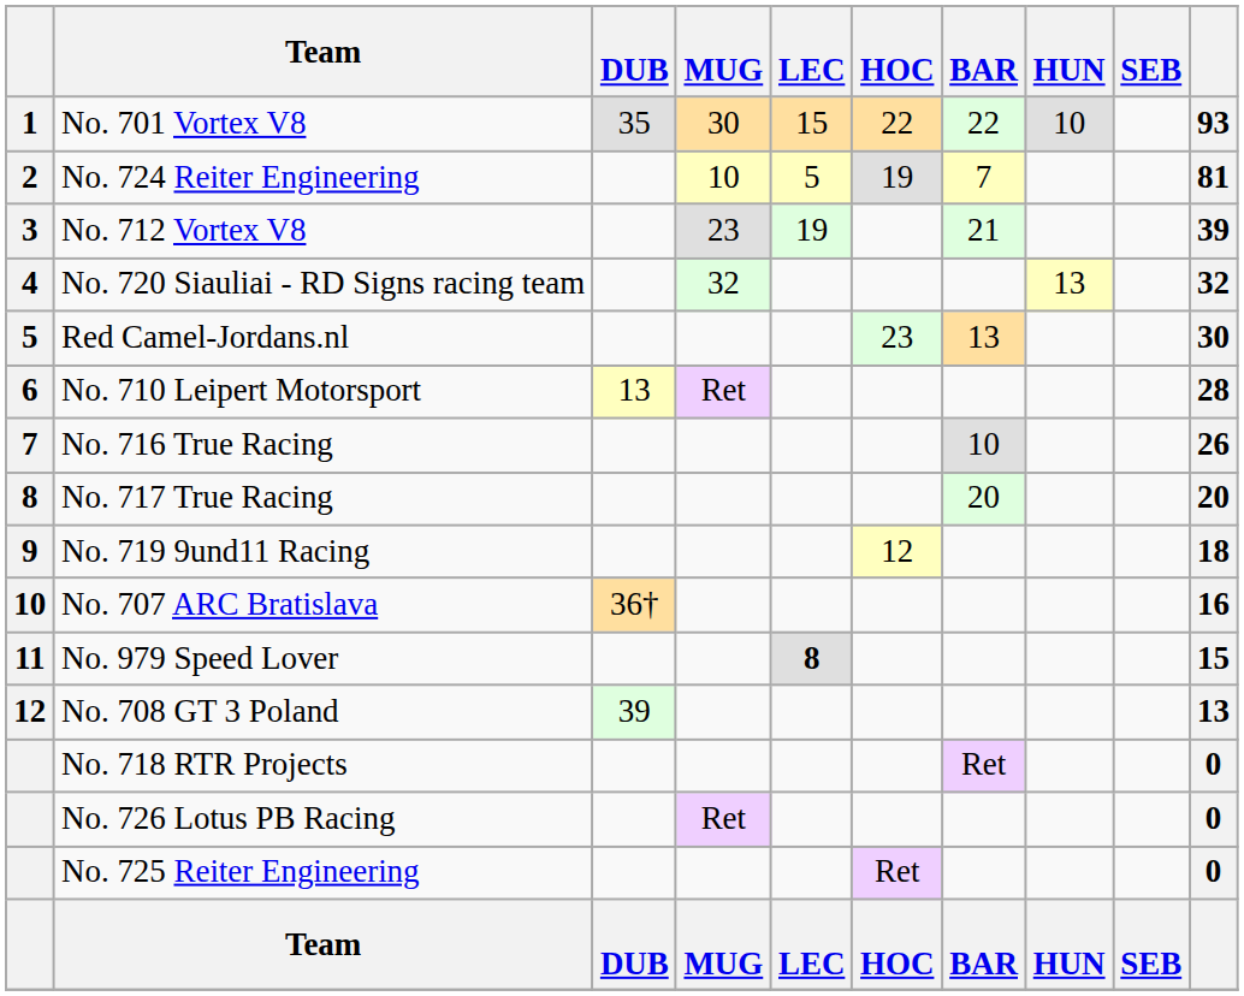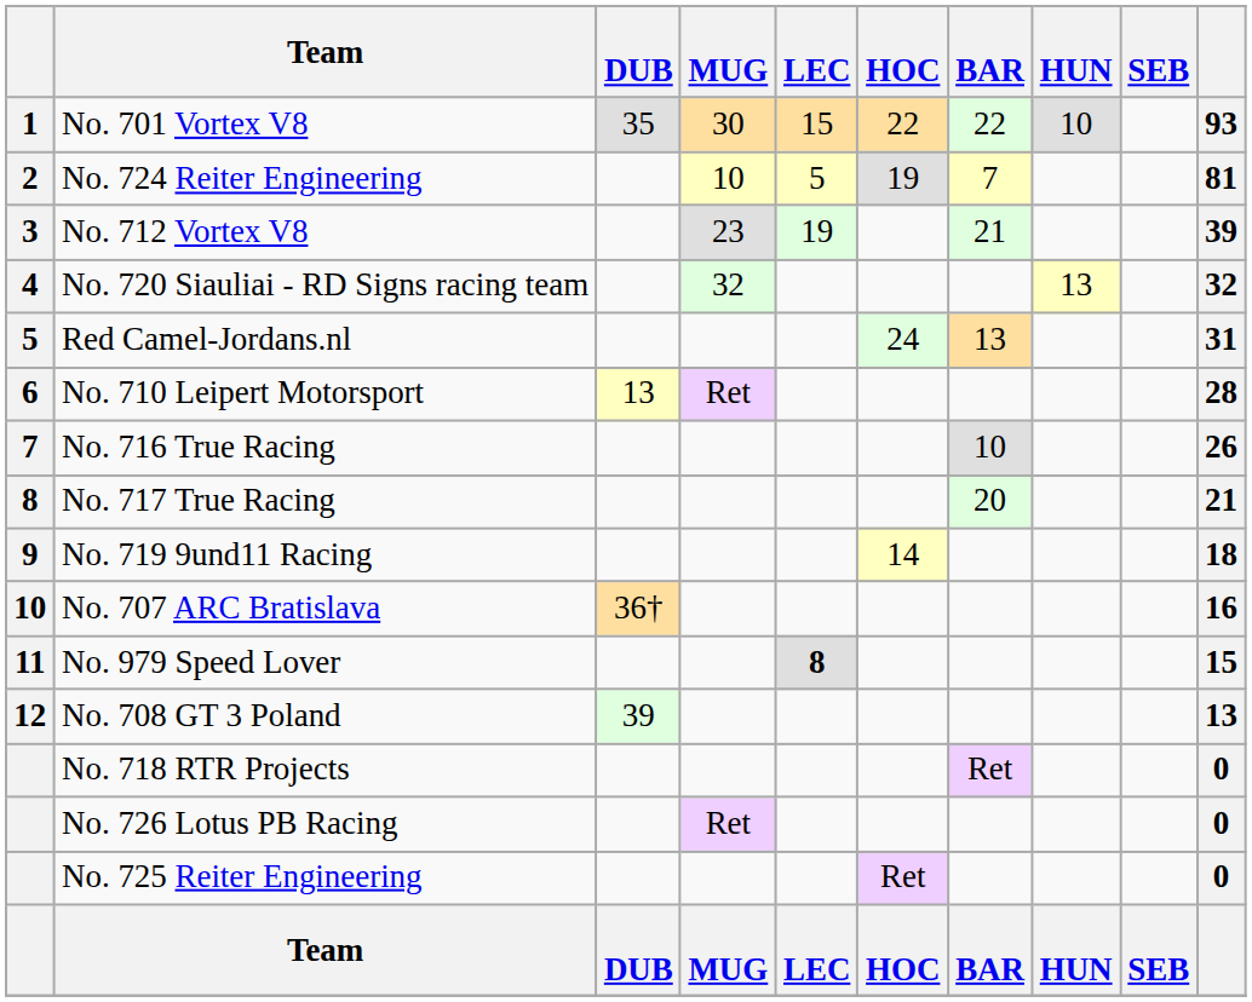Red Camel-Jordans.nl | HOC: 23 -> 24
Red Camel-Jordans.nl | column 10: 30 -> 31
No. 717 True Racing | column 10: 20 -> 21
No. 719 9und11 Racing | HOC: 12 -> 14
